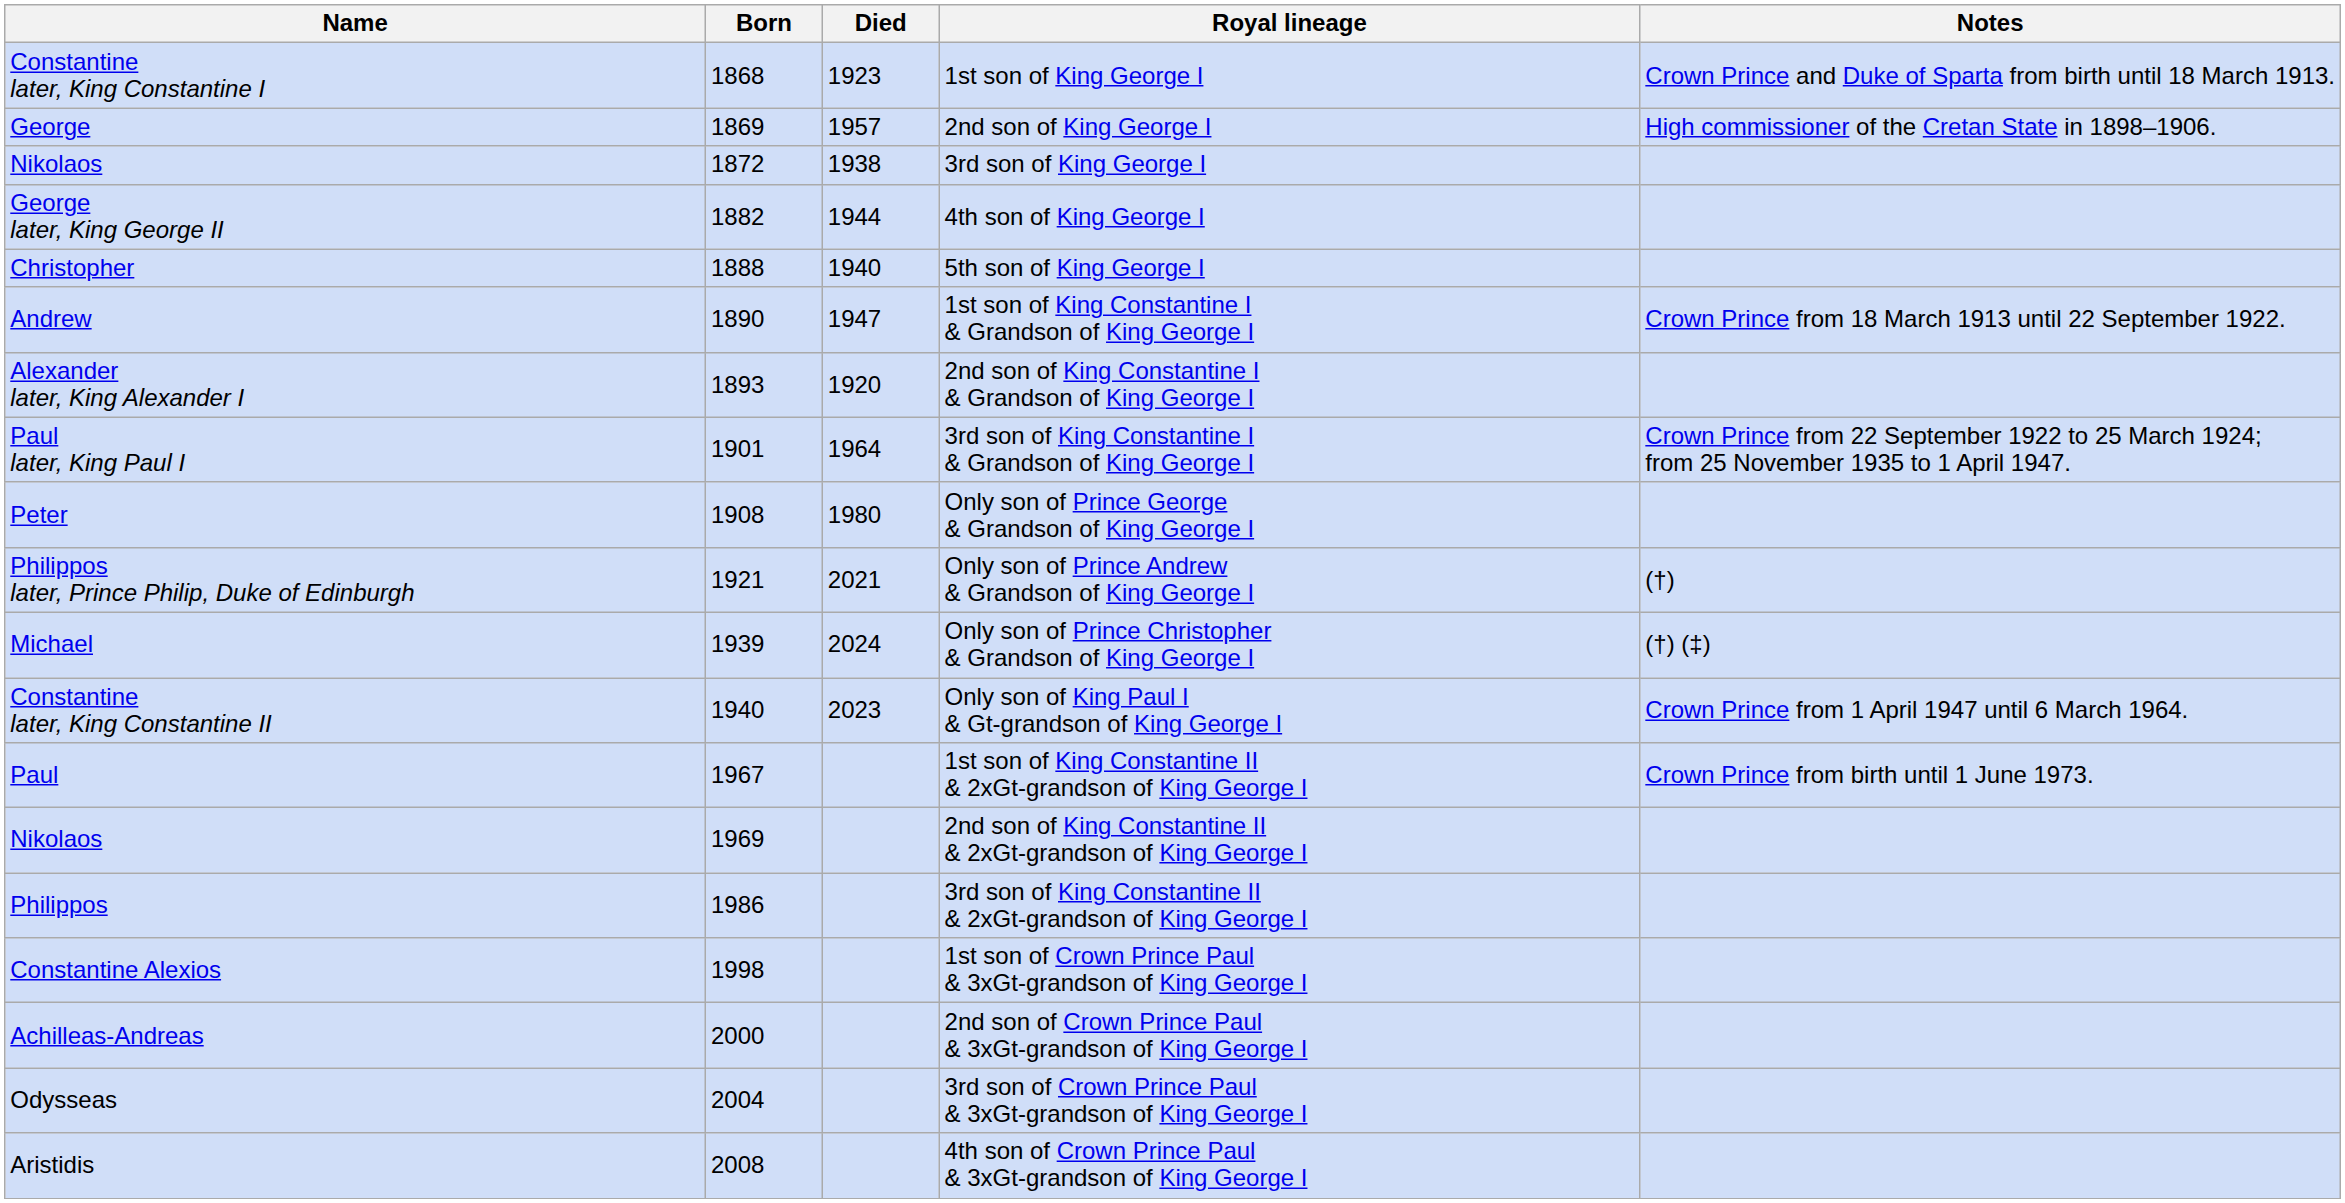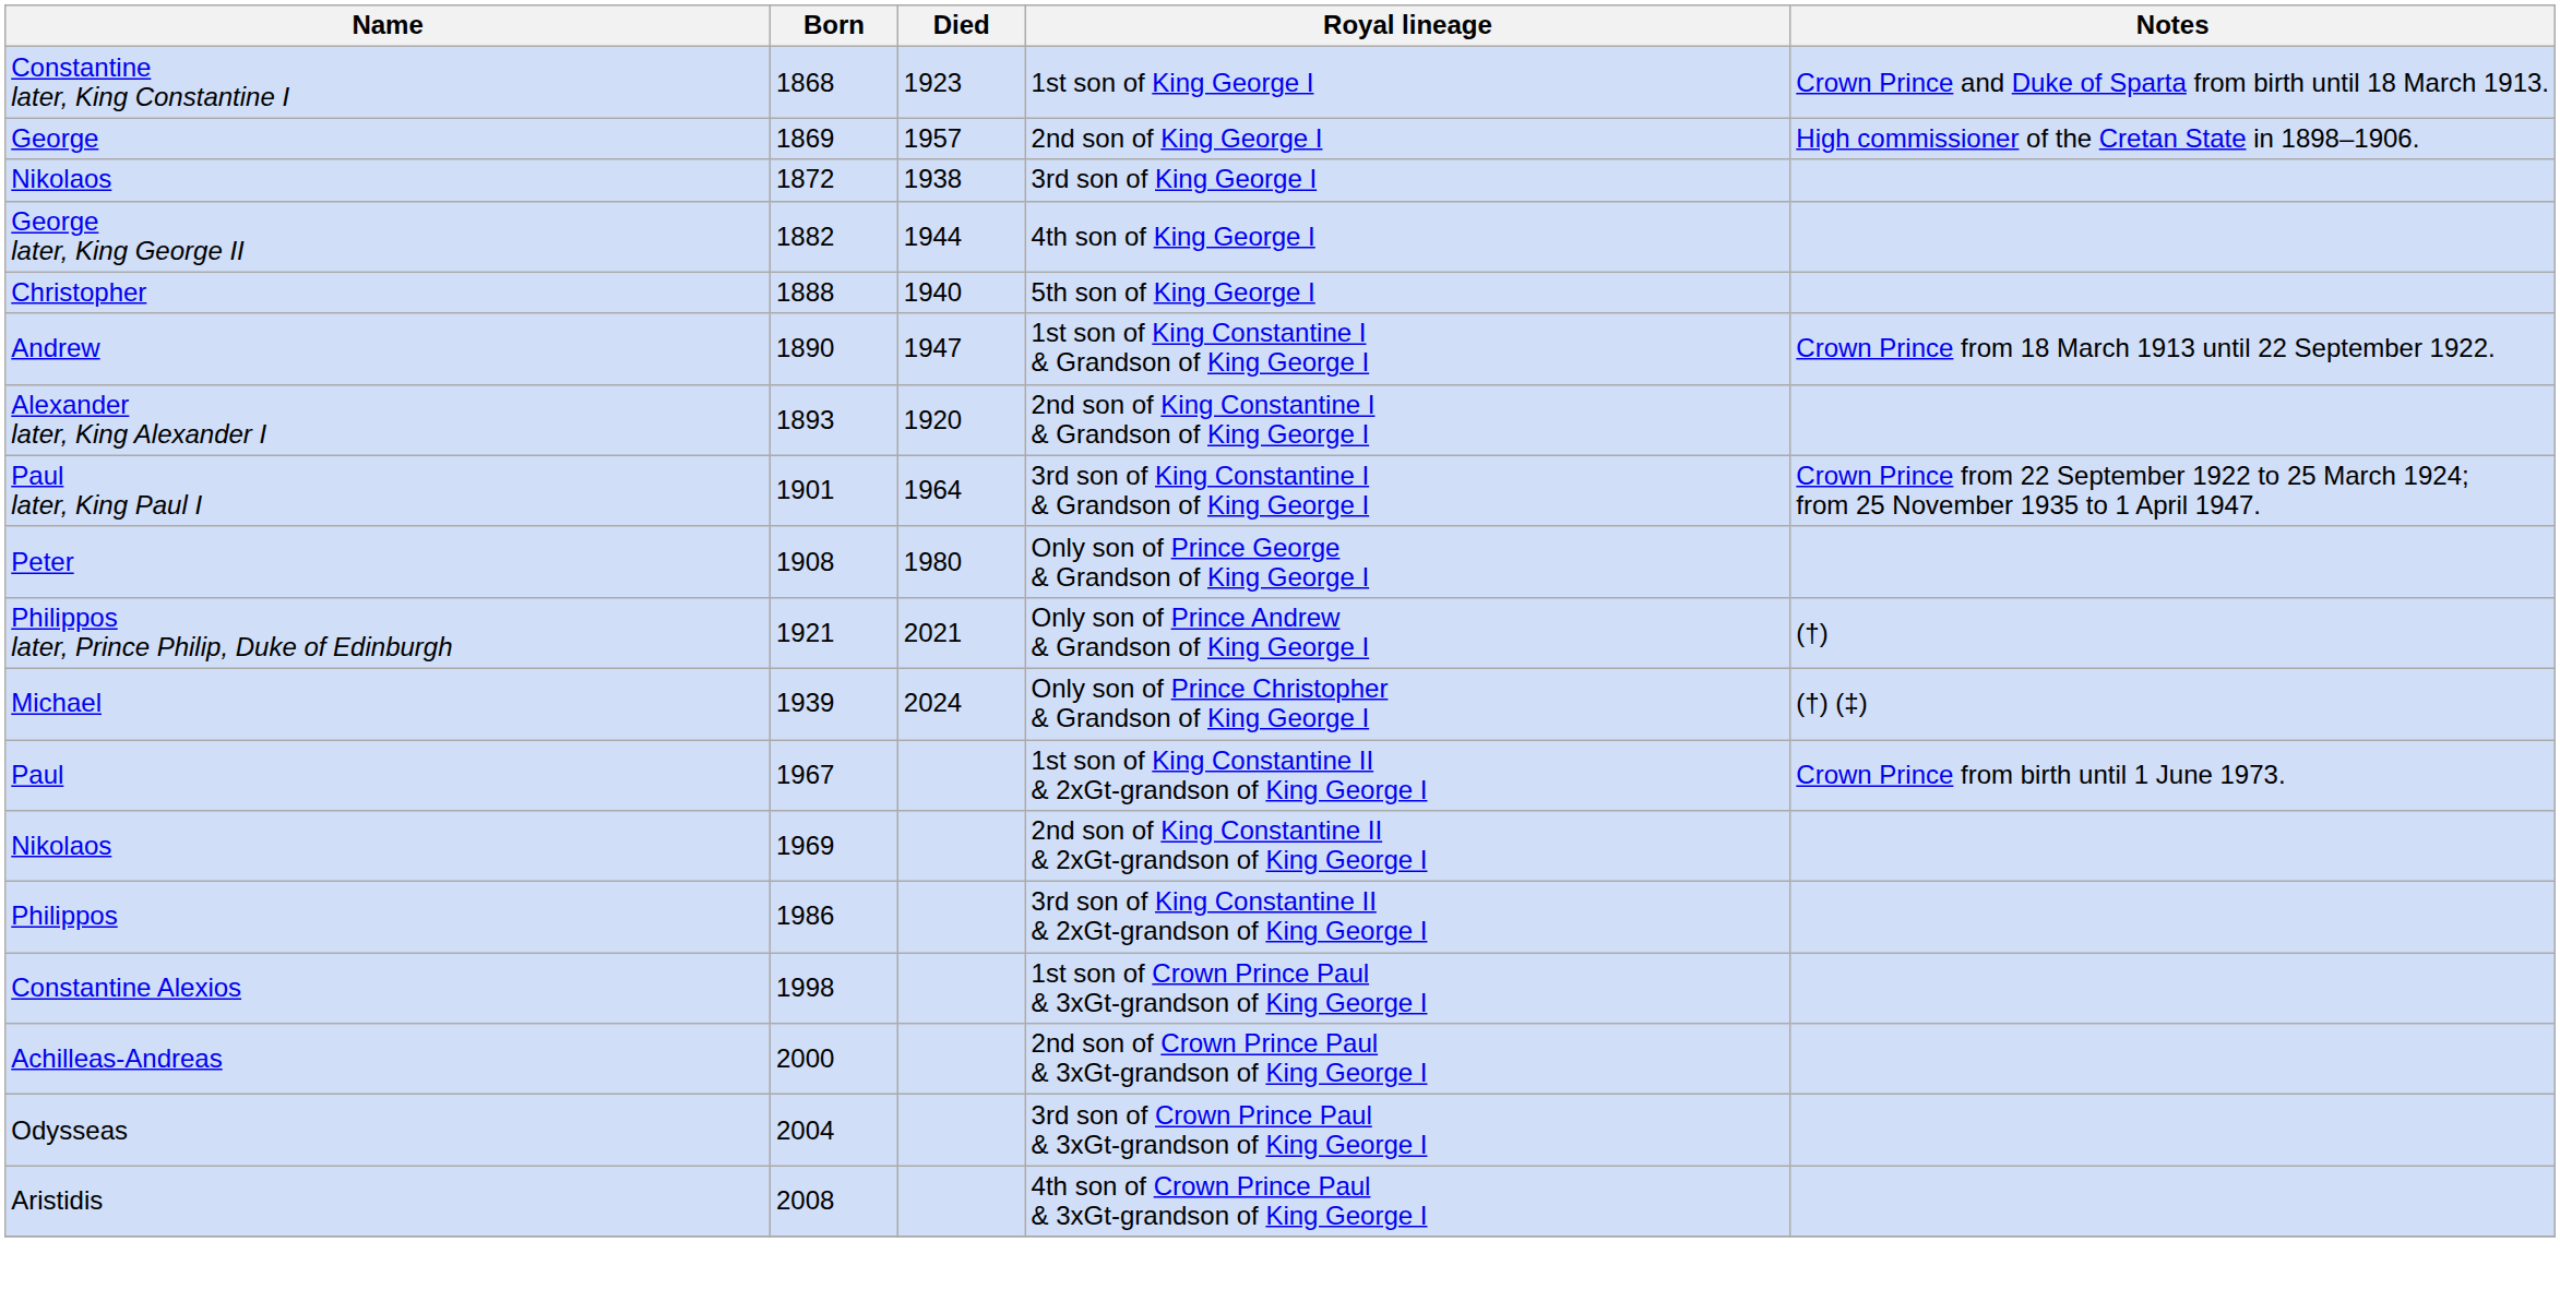- row: Constantine later, King Constantine II | 1940 | 2023 | Only son of King Paul I & Gt-grandson of King George I | Crown Prince from 1 April 1947 until 6 March 1964.
